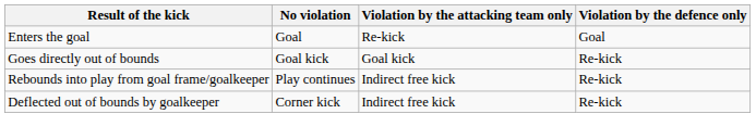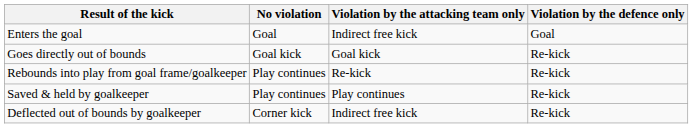Enters the goal | Violation by the attacking team only: Re-kick -> Indirect free kick
Rebounds into play from goal frame/goalkeeper | Violation by the attacking team only: Indirect free kick -> Re-kick
+ row: Saved & held by goalkeeper | Play continues | Play continues | Re-kick
